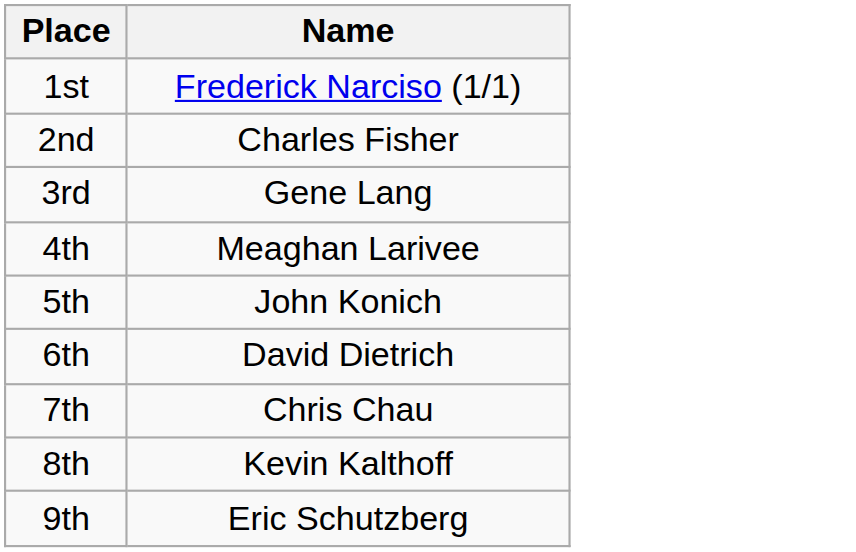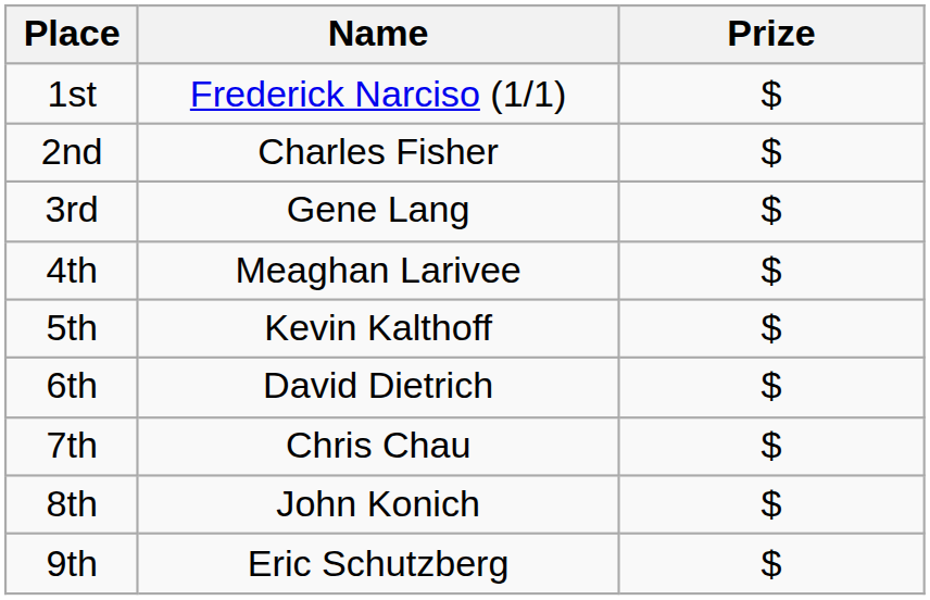+ column: Prize | $ | $ | $ | $ | $ | $ | $ | $ | $
5th | Name: John Konich -> Kevin Kalthoff
8th | Name: Kevin Kalthoff -> John Konich
